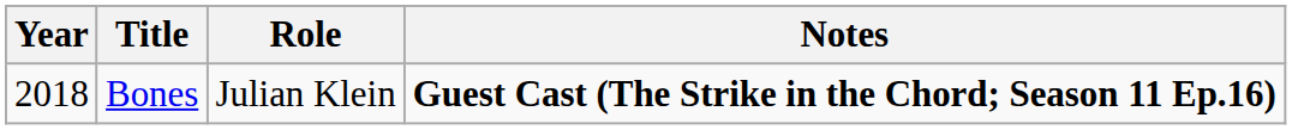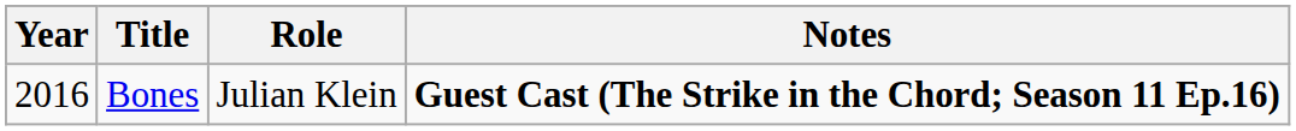Bones | Year: 2018 -> 2016
